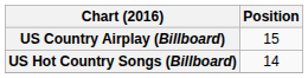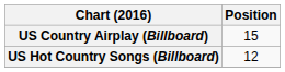US Hot Country Songs (Billboard) | Position: 14 -> 12
